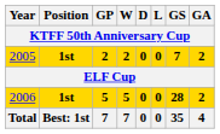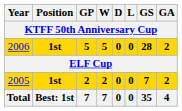rows swapped: 2005 <-> 2006
